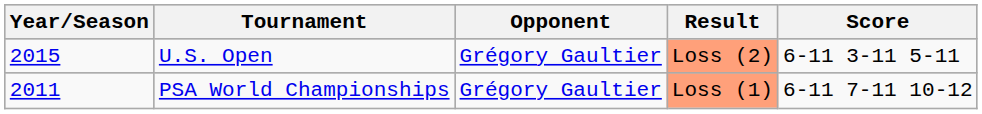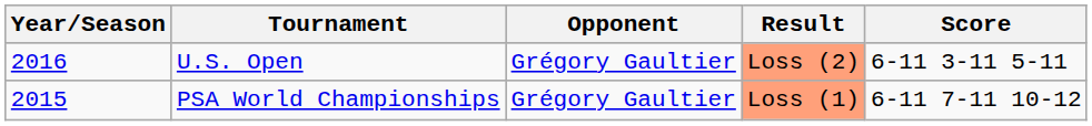U.S. Open | Year/Season: 2015 -> 2016
PSA World Championships | Year/Season: 2011 -> 2015
